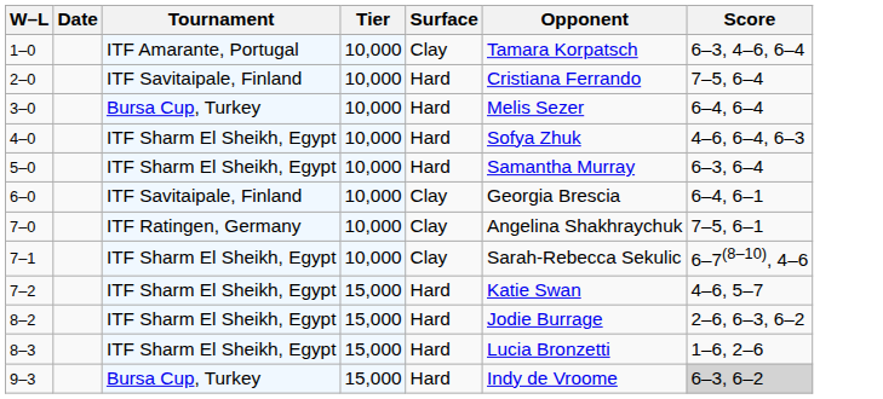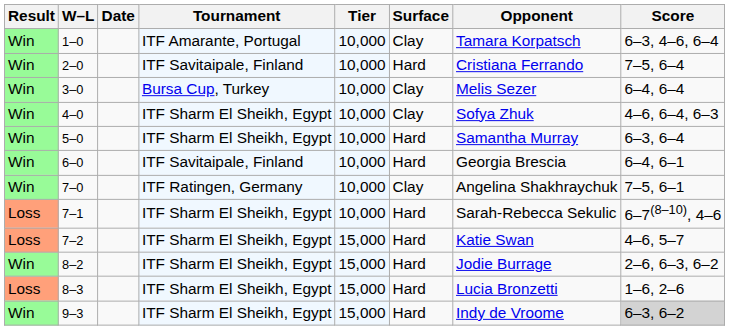+ column: Result | Win | Win | Win | Win | Win | Win | Win | Loss | Loss | Win | Loss | Win
3–0 | Surface: Hard -> Clay
4–0 | Surface: Hard -> Clay
6–0 | Surface: Clay -> Hard
7–1 | Surface: Clay -> Hard
9–3 | Tournament: Bursa Cup, Turkey -> ITF Sharm El Sheikh, Egypt
